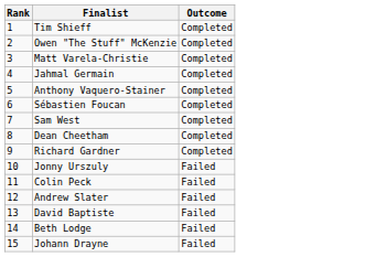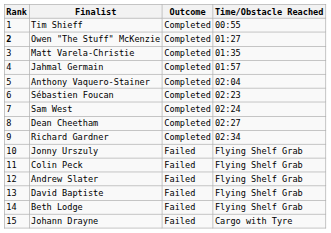+ column: Time/Obstacle Reached | 00:55 | 01:27 | 01:35 | 01:57 | 02:04 | 02:23 | 02:24 | 02:27 | 02:34 | Flying Shelf Grab | Flying Shelf Grab | Flying Shelf Grab | Flying Shelf Grab | Flying Shelf Grab | Cargo with Tyre
Owen "The Stuff" McKenzie | Rank: normal -> bold
